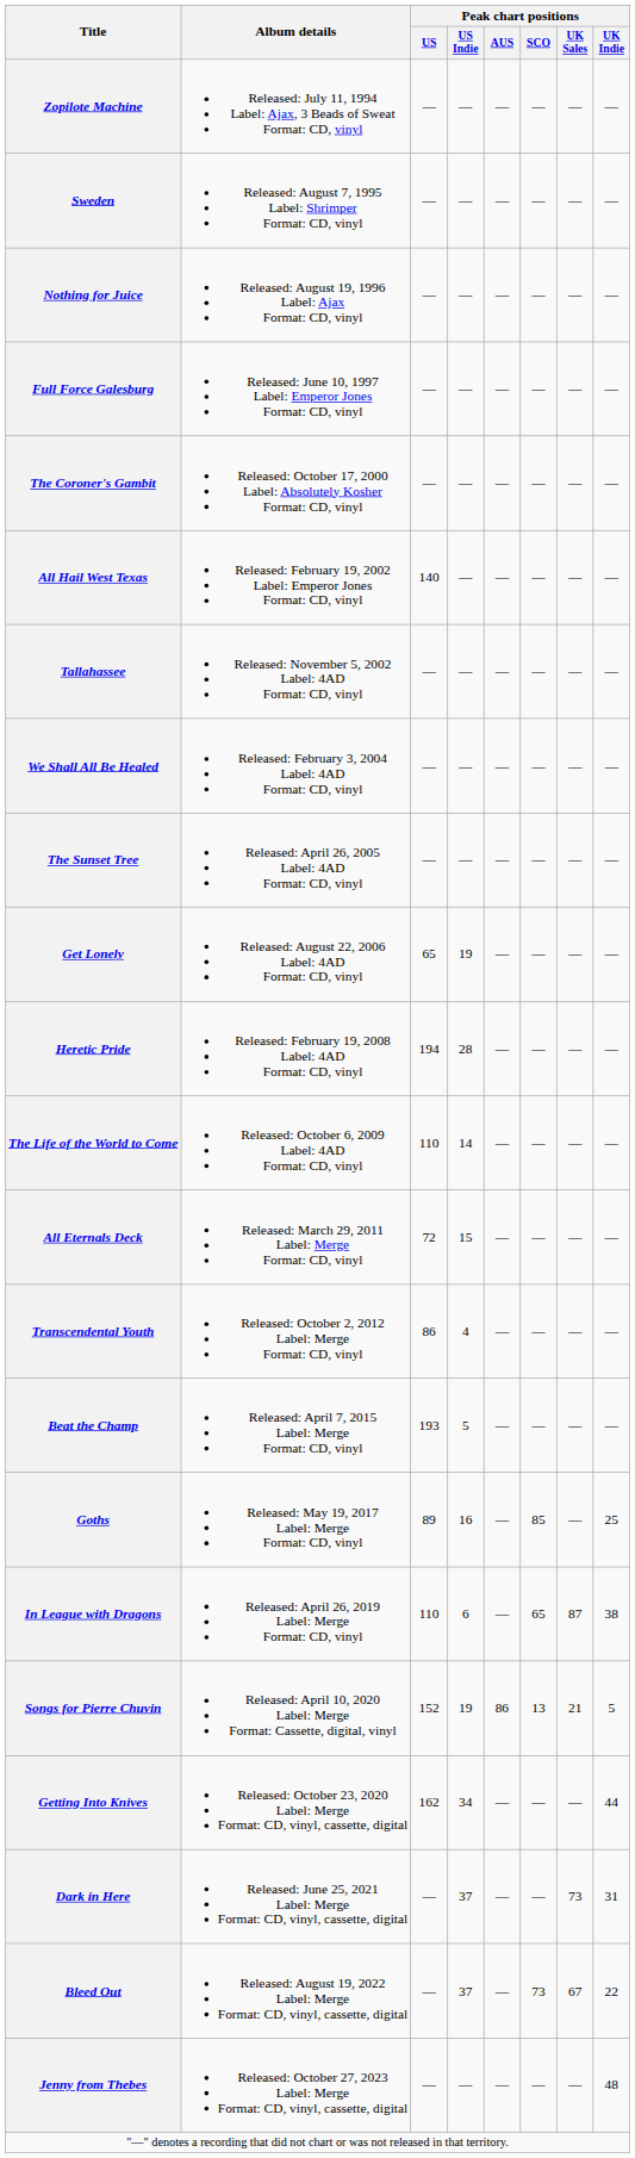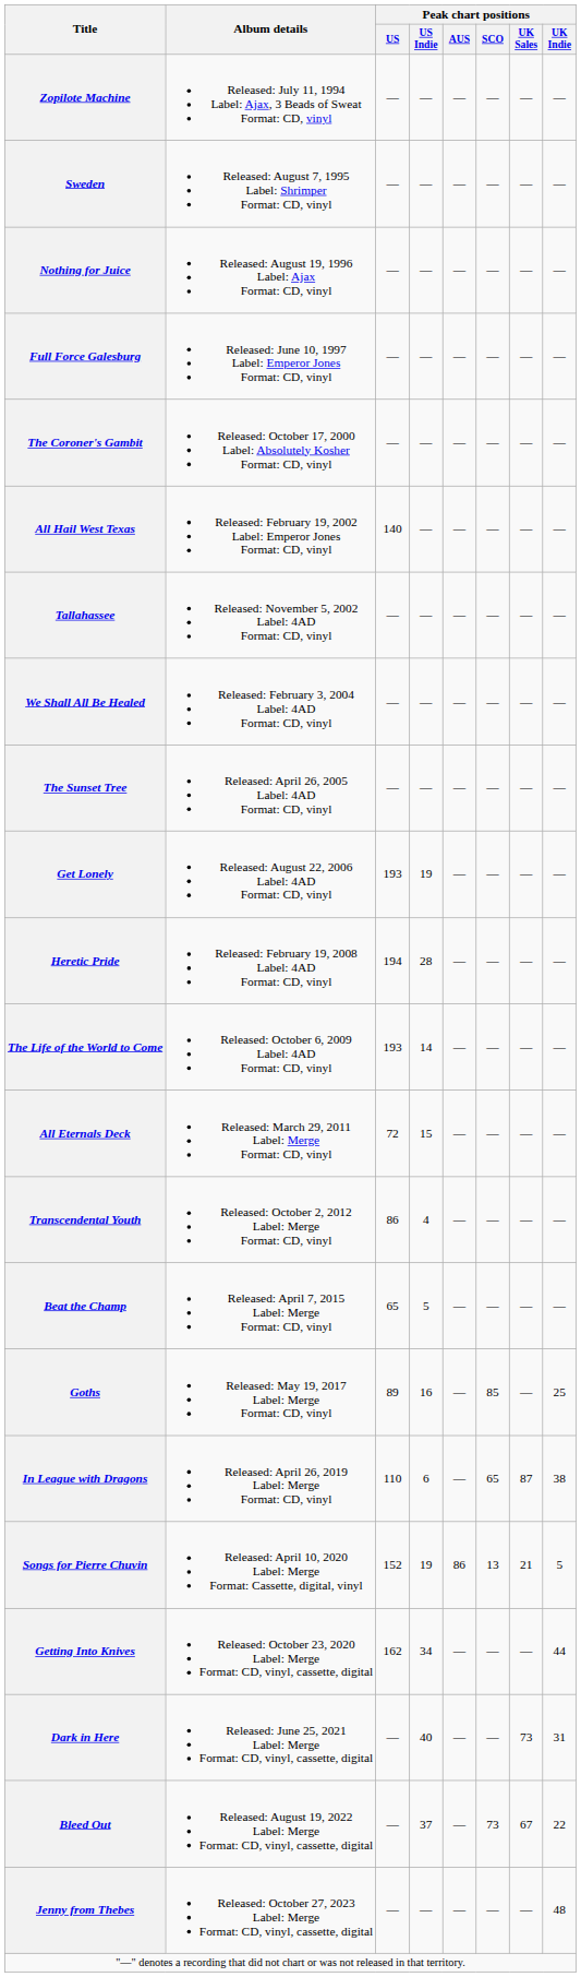Get Lonely | Peak chart positions / US: 65 -> 193
The Life of the World to Come | Peak chart positions / US: 110 -> 193
Beat the Champ | Peak chart positions / US: 193 -> 65
Dark in Here | Peak chart positions / US Indie: 37 -> 40
